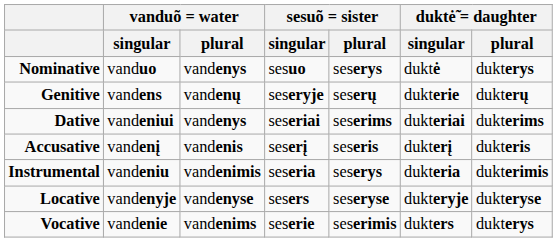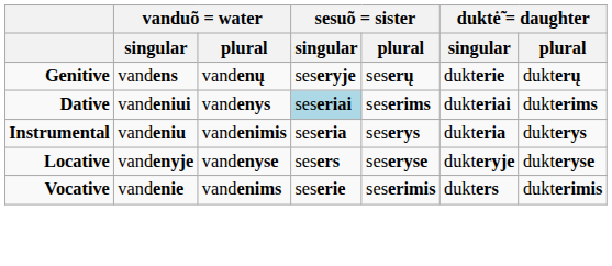- row: Nominative | vanduo | vandenys | sesuo | seserys | duktė | dukterys
Dative | sesuõ = sister / singular: no background -> lightblue background
- row: Accusative | vandenį | vandenis | seserį | seseris | dukterį | dukteris
Instrumental | duktė̃ = daughter / plural: dukterimis -> dukterys
Vocative | duktė̃ = daughter / plural: dukterys -> dukterimis
